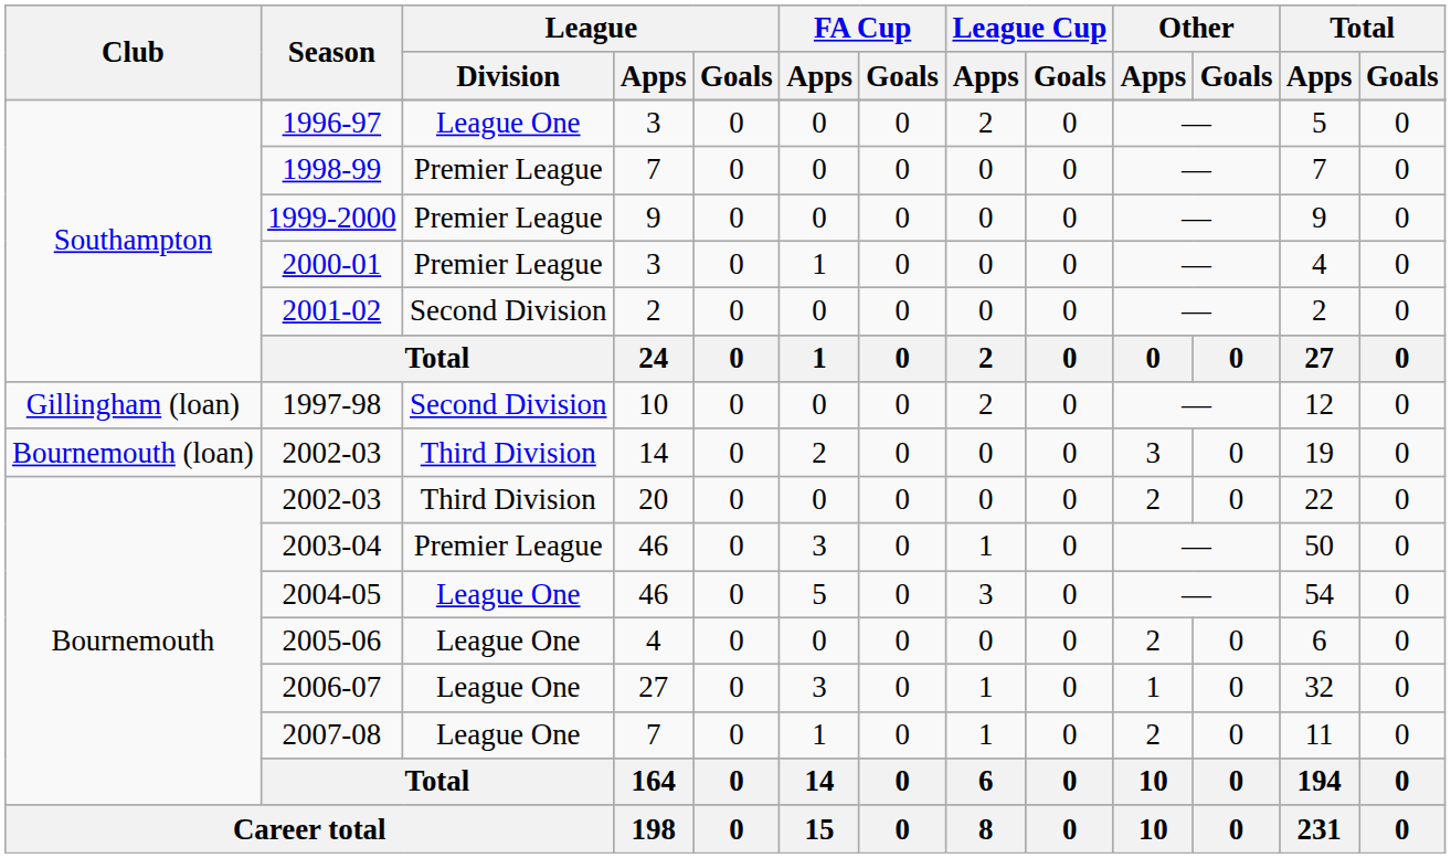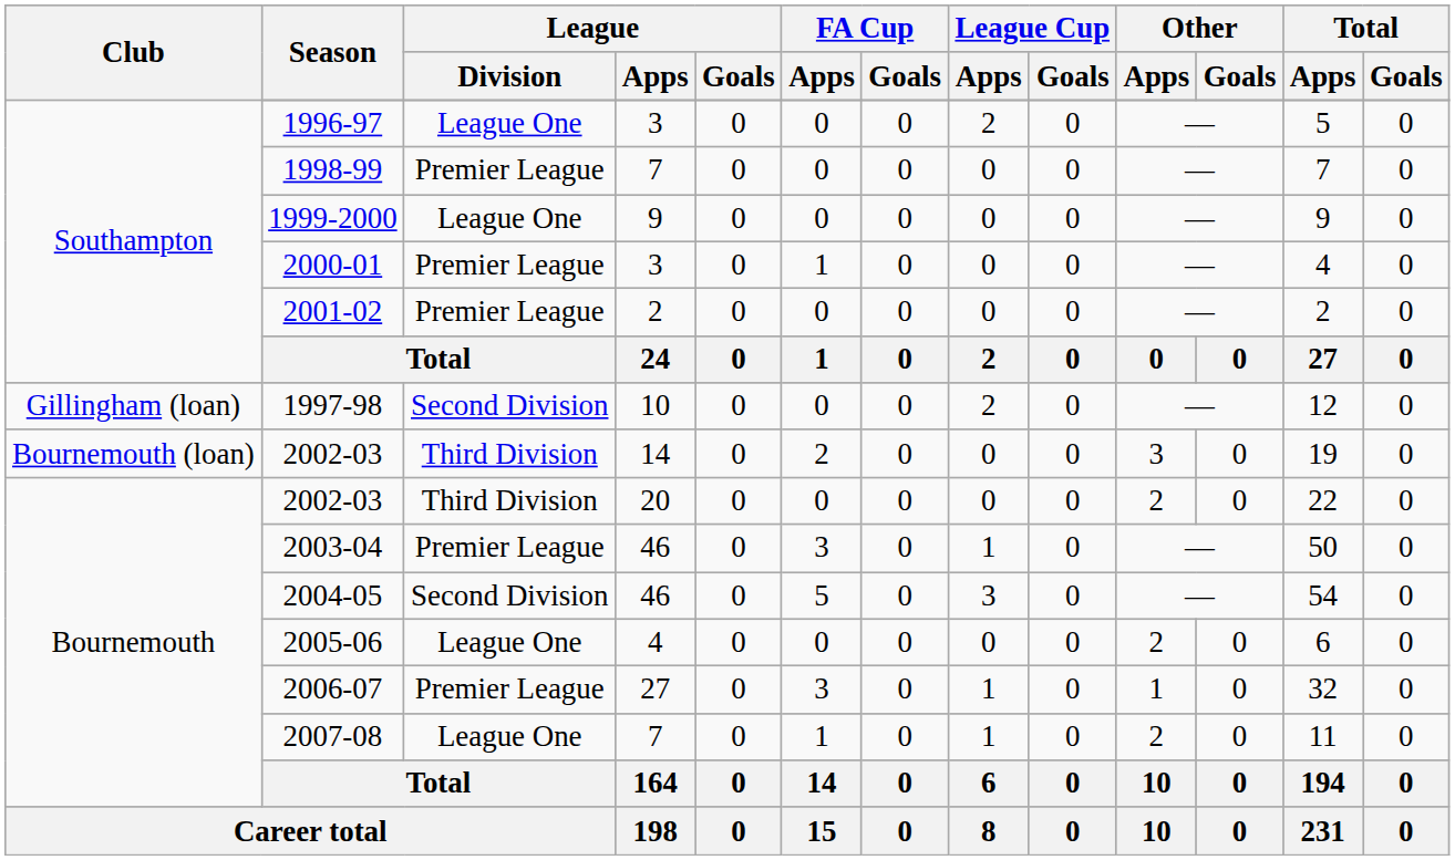1999-2000 | League / Division: Premier League -> League One
2001-02 | League / Division: Second Division -> Premier League
2004-05 | League / Division: League One -> Second Division
2006-07 | League / Division: League One -> Premier League
